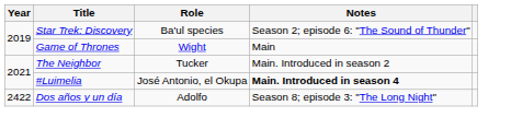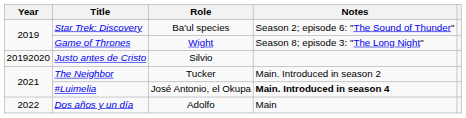Game of Thrones | Notes: Main -> Season 8; episode 3: "The Long Night"
+ row: 20192020 | Justo antes de Cristo | Silvio
Dos años y un día | Year: 2422 -> 2022
Dos años y un día | Notes: Season 8; episode 3: "The Long Night" -> Main
